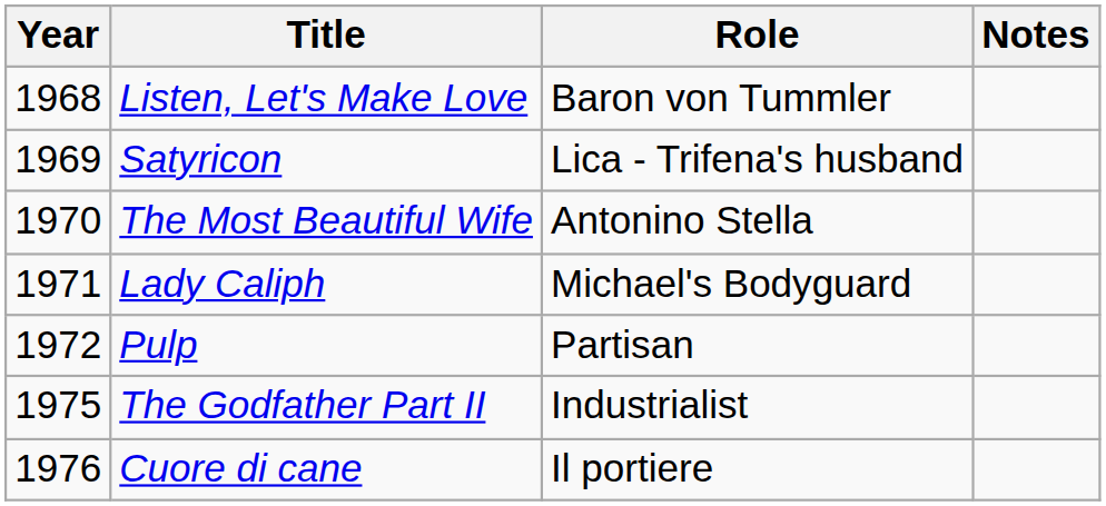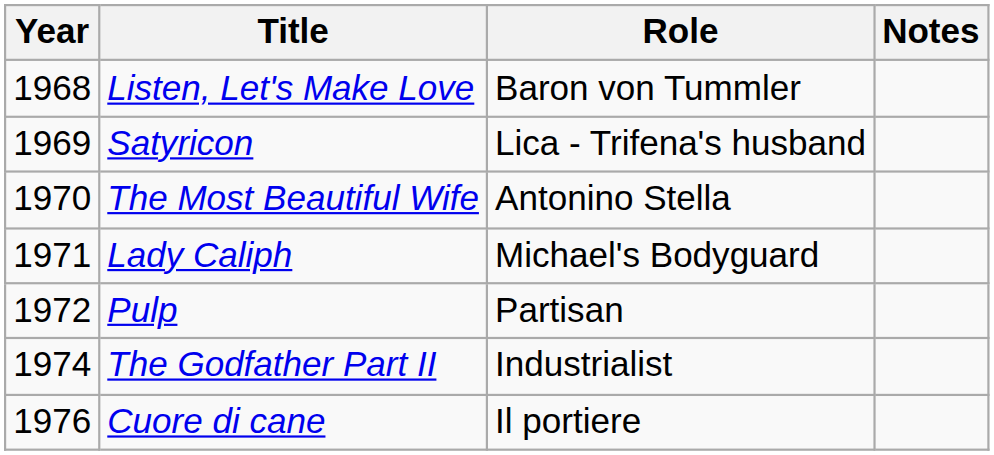The Godfather Part II | Year: 1975 -> 1974
